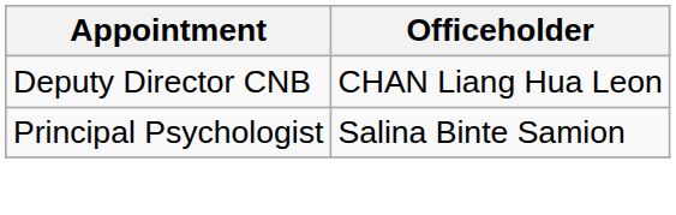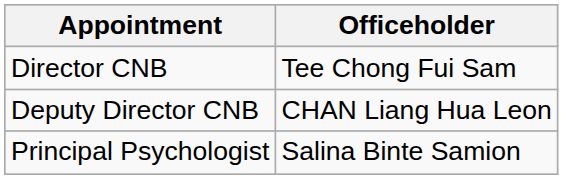+ row: Director CNB | Tee Chong Fui Sam
